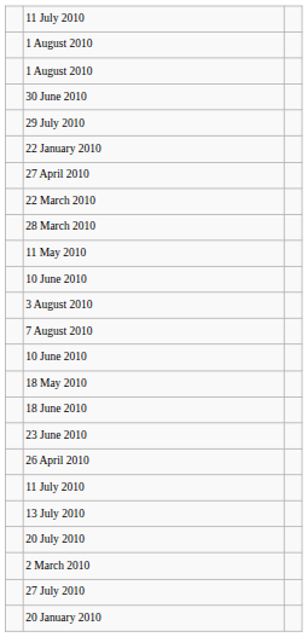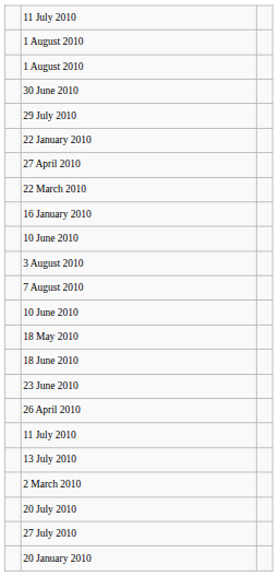- row: 28 March 2010
- row: 11 May 2010
+ row: 16 January 2010
rows swapped: 20 July 2010 <-> 2 March 2010
